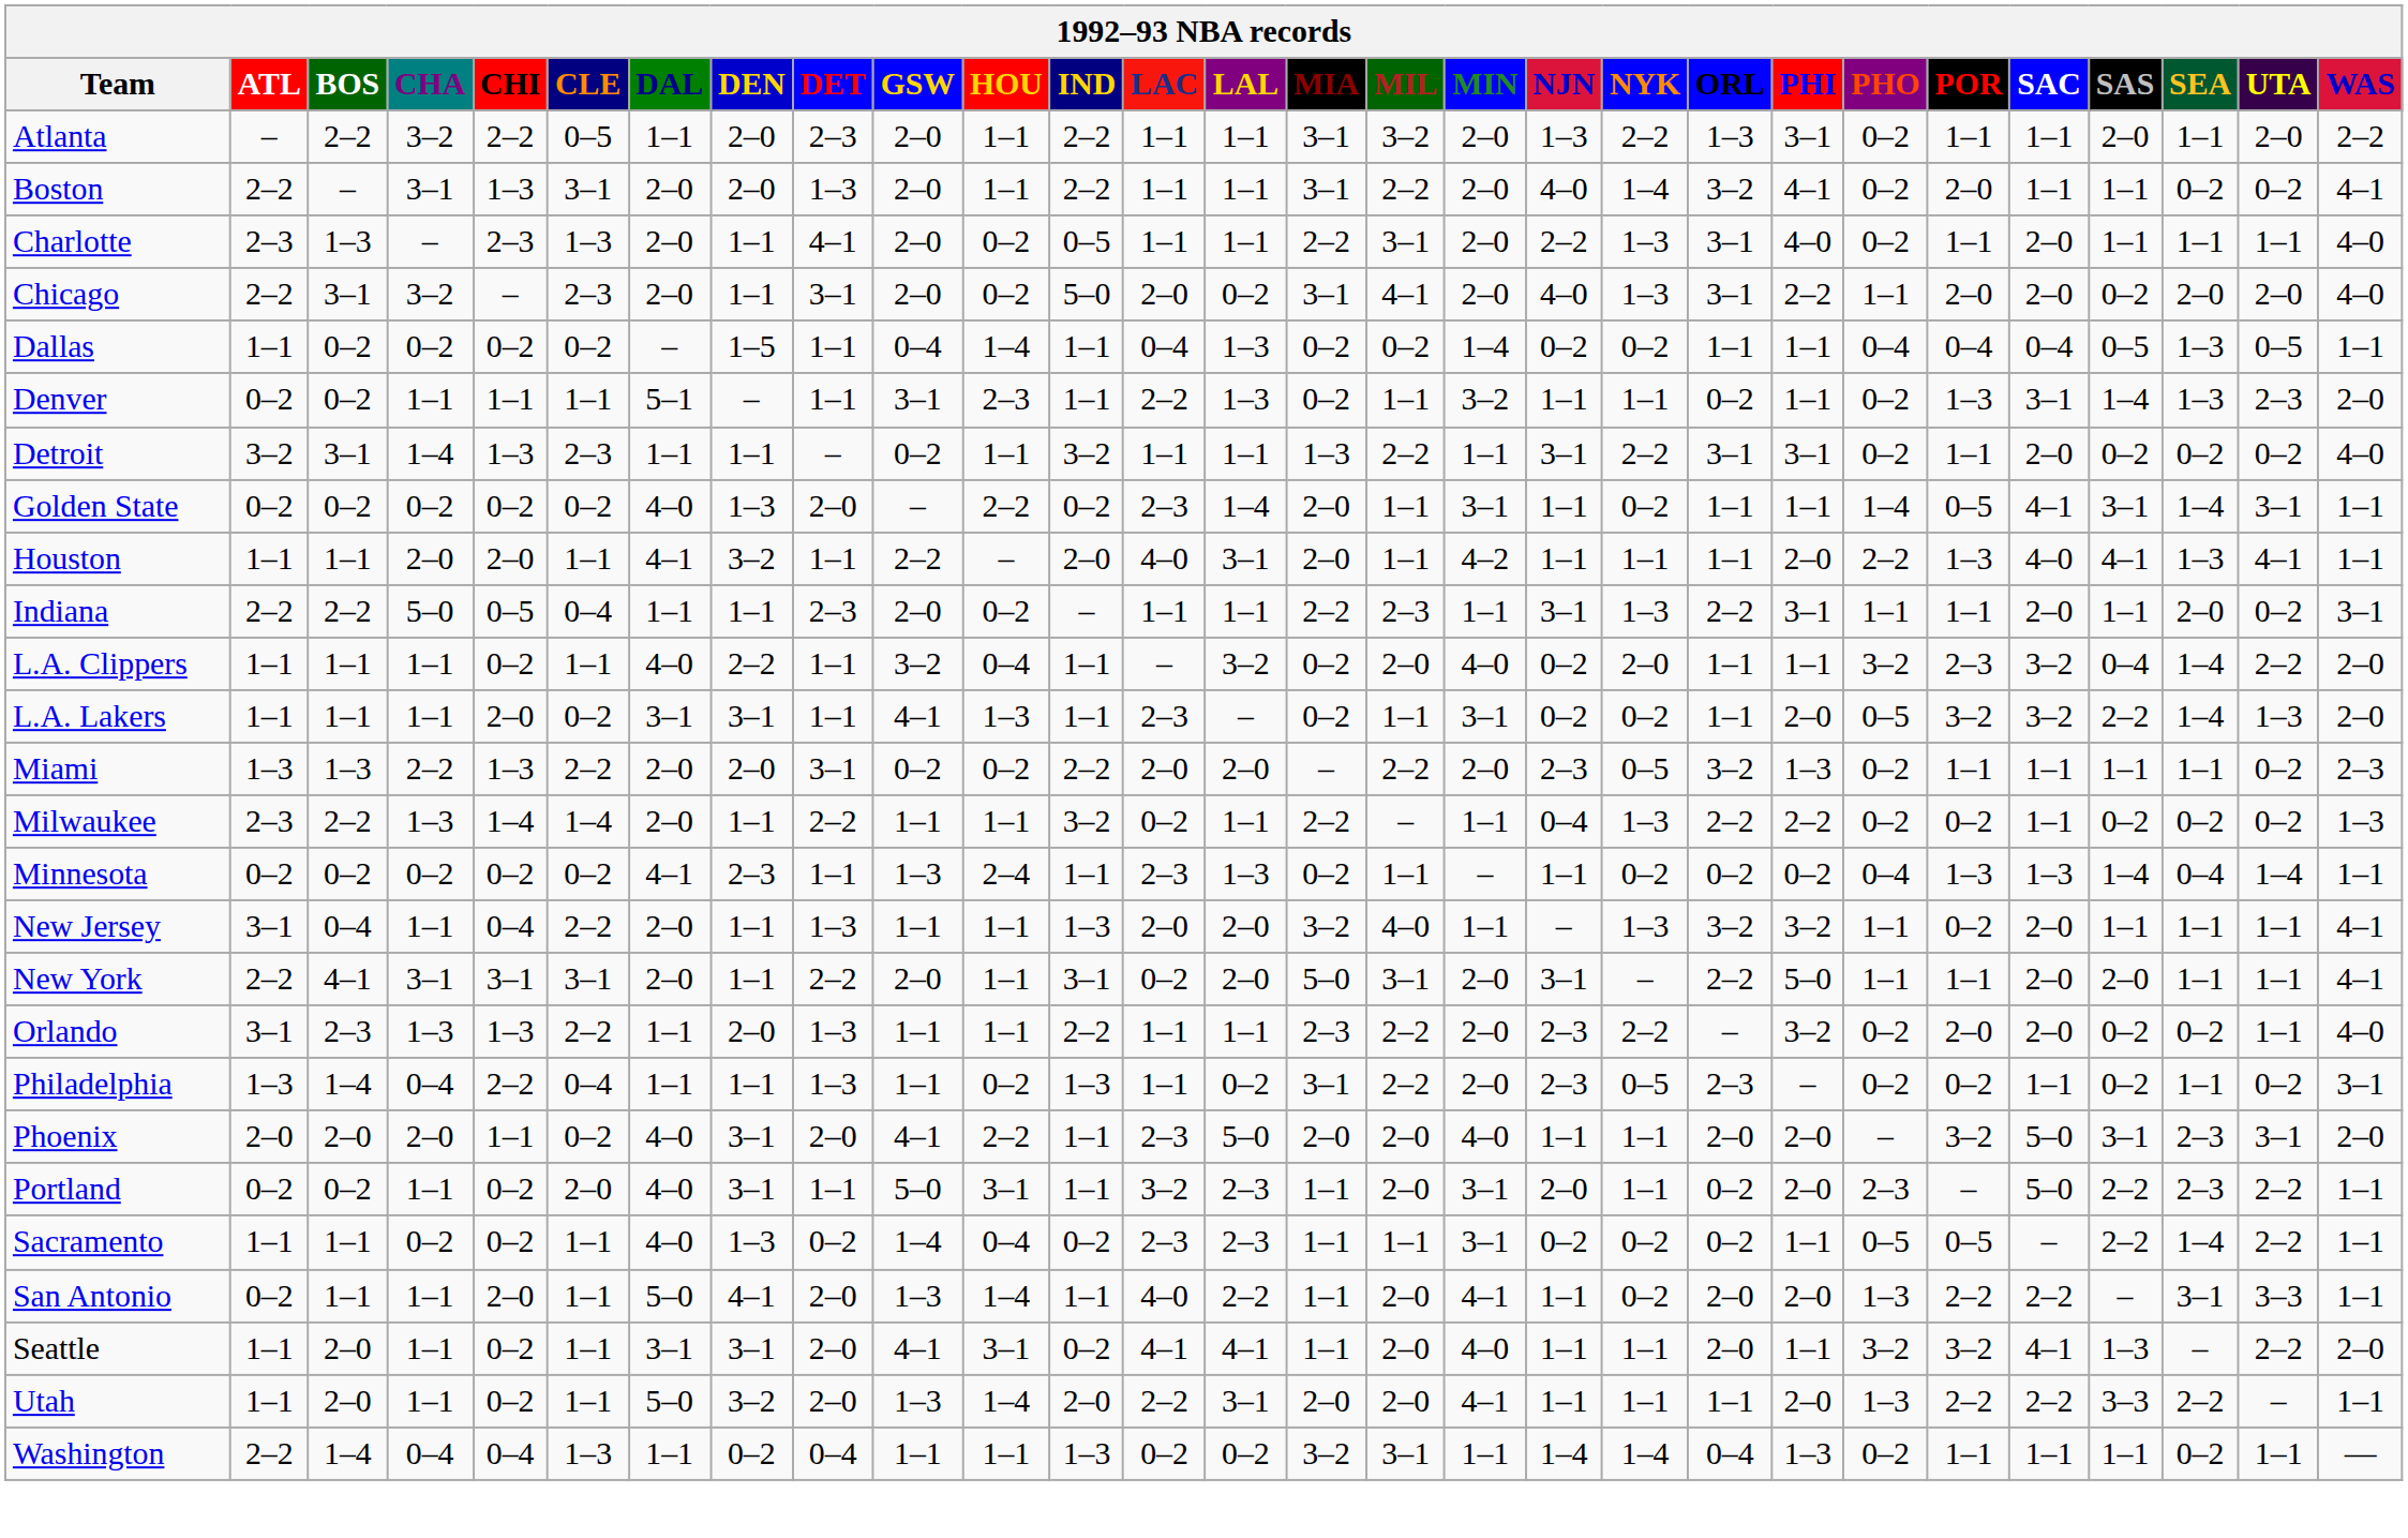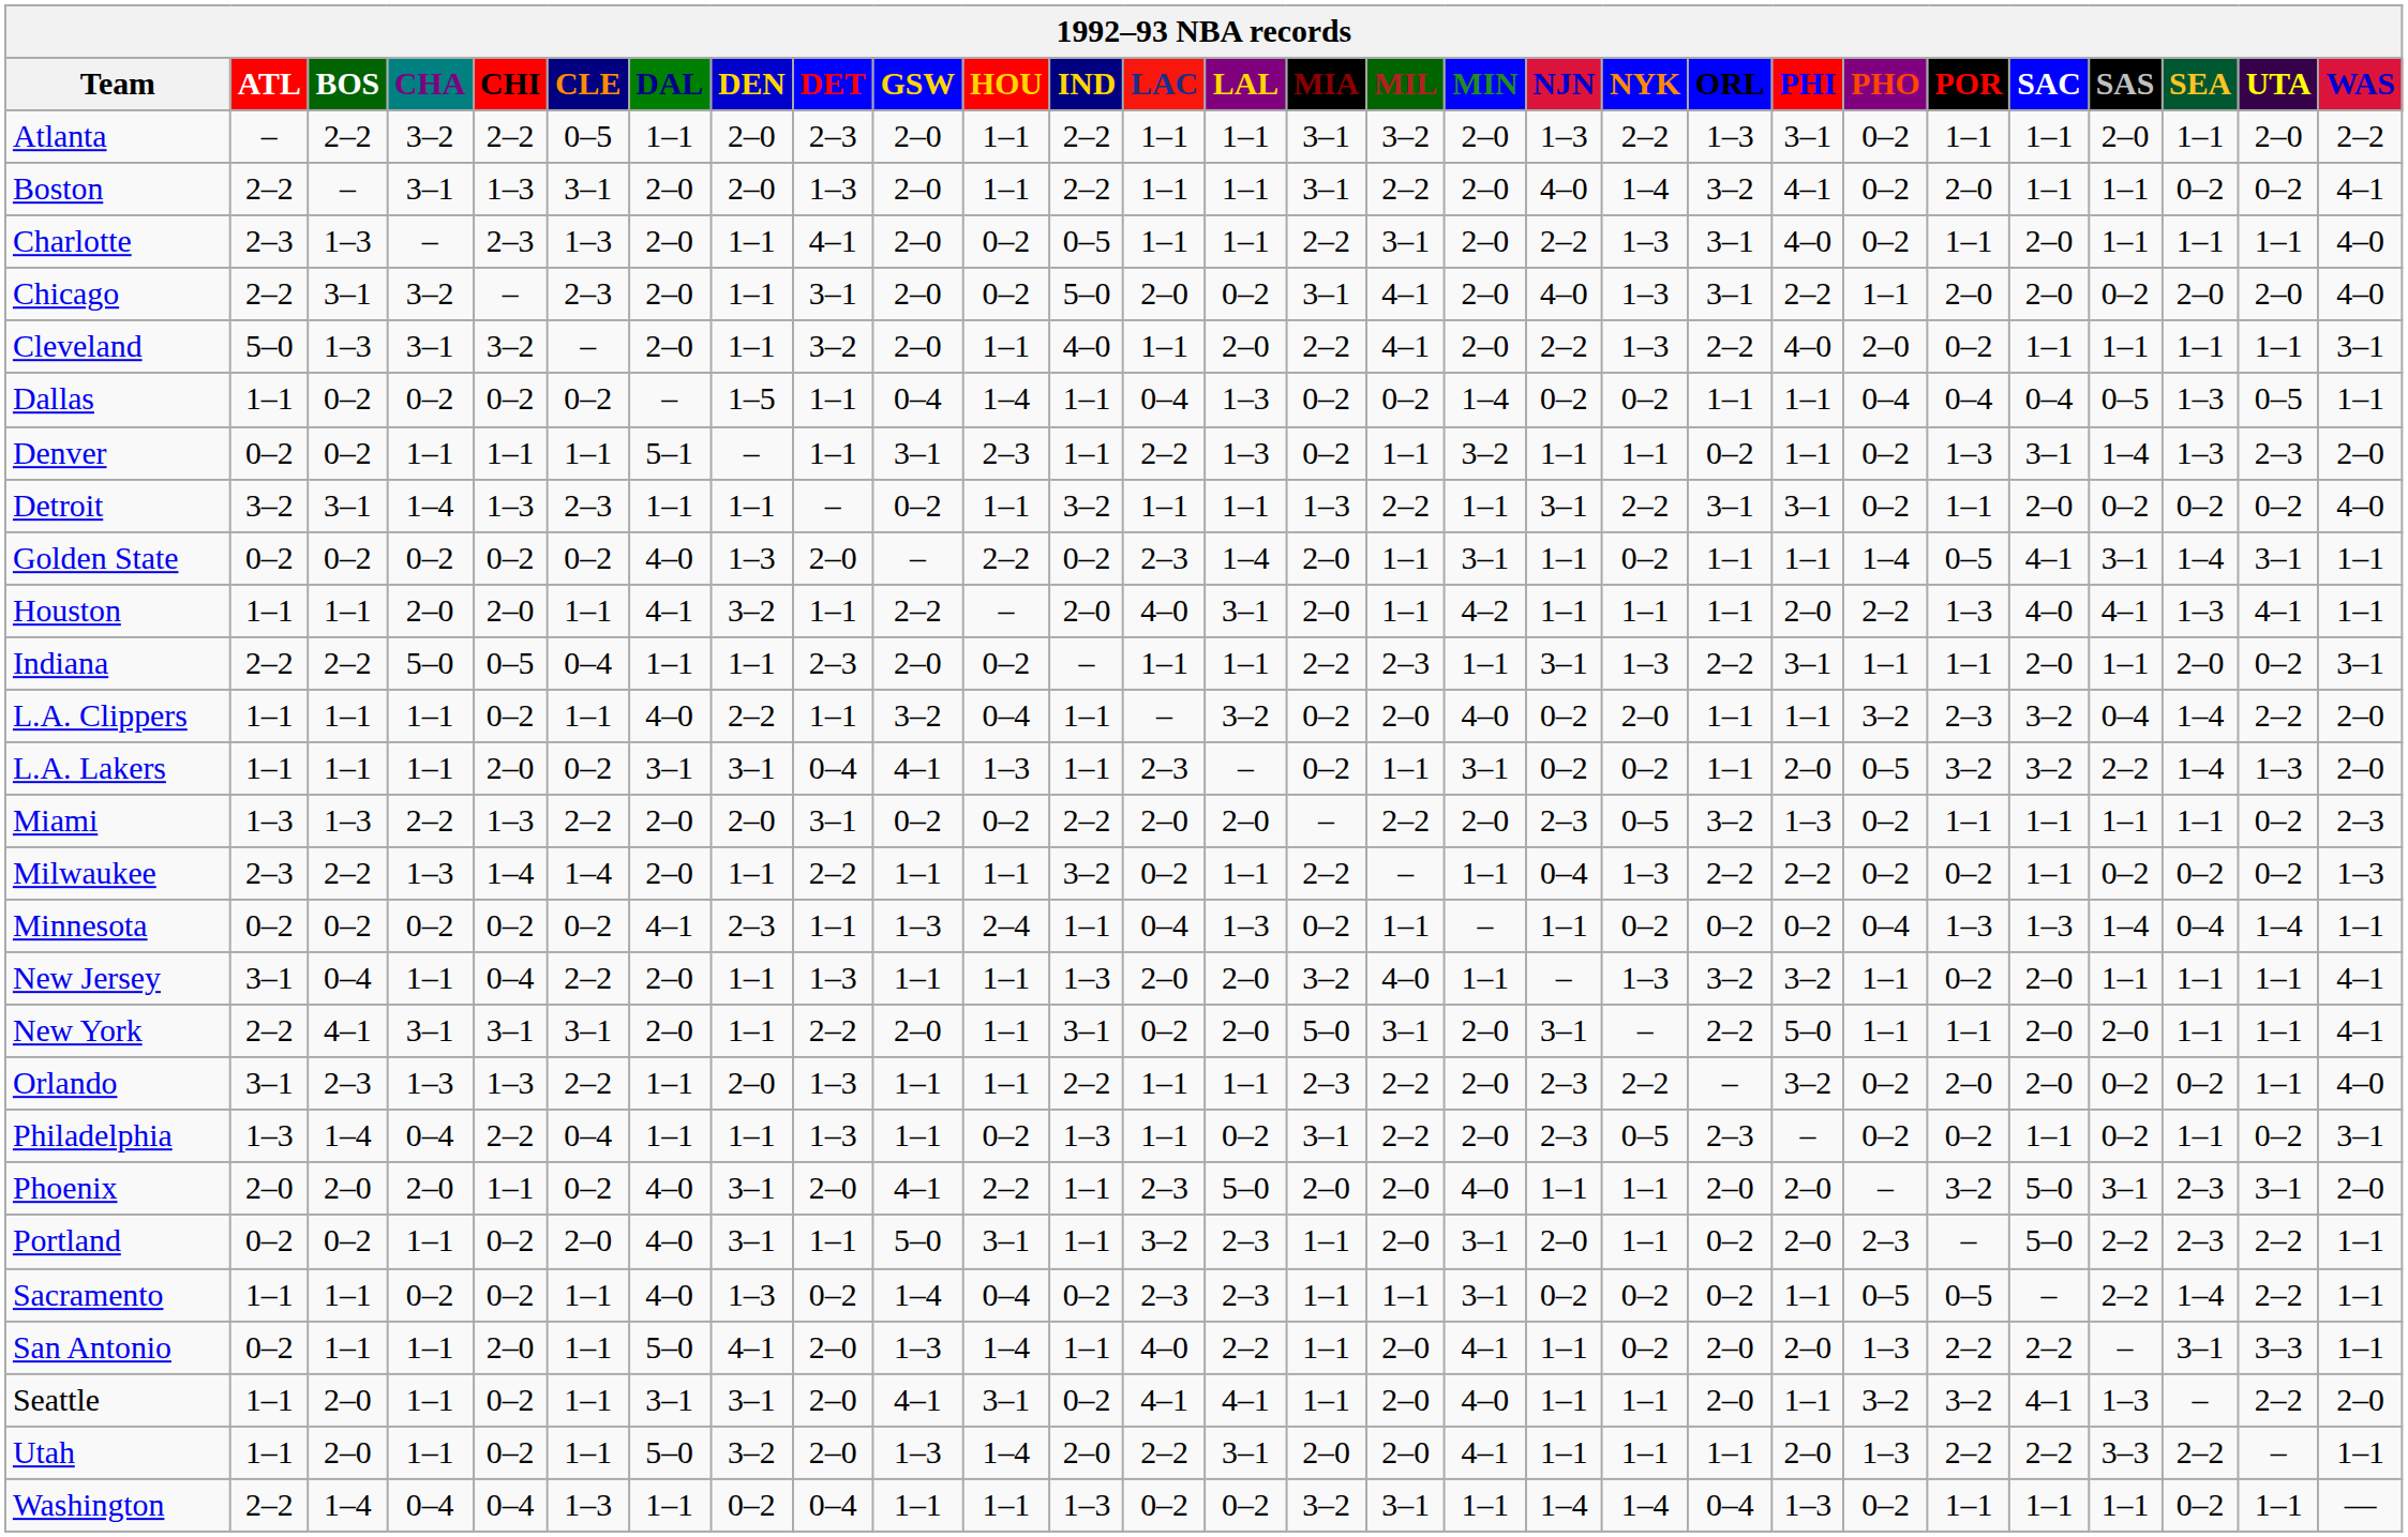+ row: Cleveland | 5–0 | 1–3 | 3–1 | 3–2 | – | 2–0 | 1–1 | 3–2 | 2–0 | 1–1 | 4–0 | 1–1 | 2–0 | 2–2 | 4–1 | 2–0 | 2–2 | 1–3 | 2–2 | 4–0 | 2–0 | 0–2 | 1–1 | 1–1 | 1–1 | 1–1 | 3–1
L.A. Lakers | DET: 1–1 -> 0–4
Minnesota | LAC: 2–3 -> 0–4
